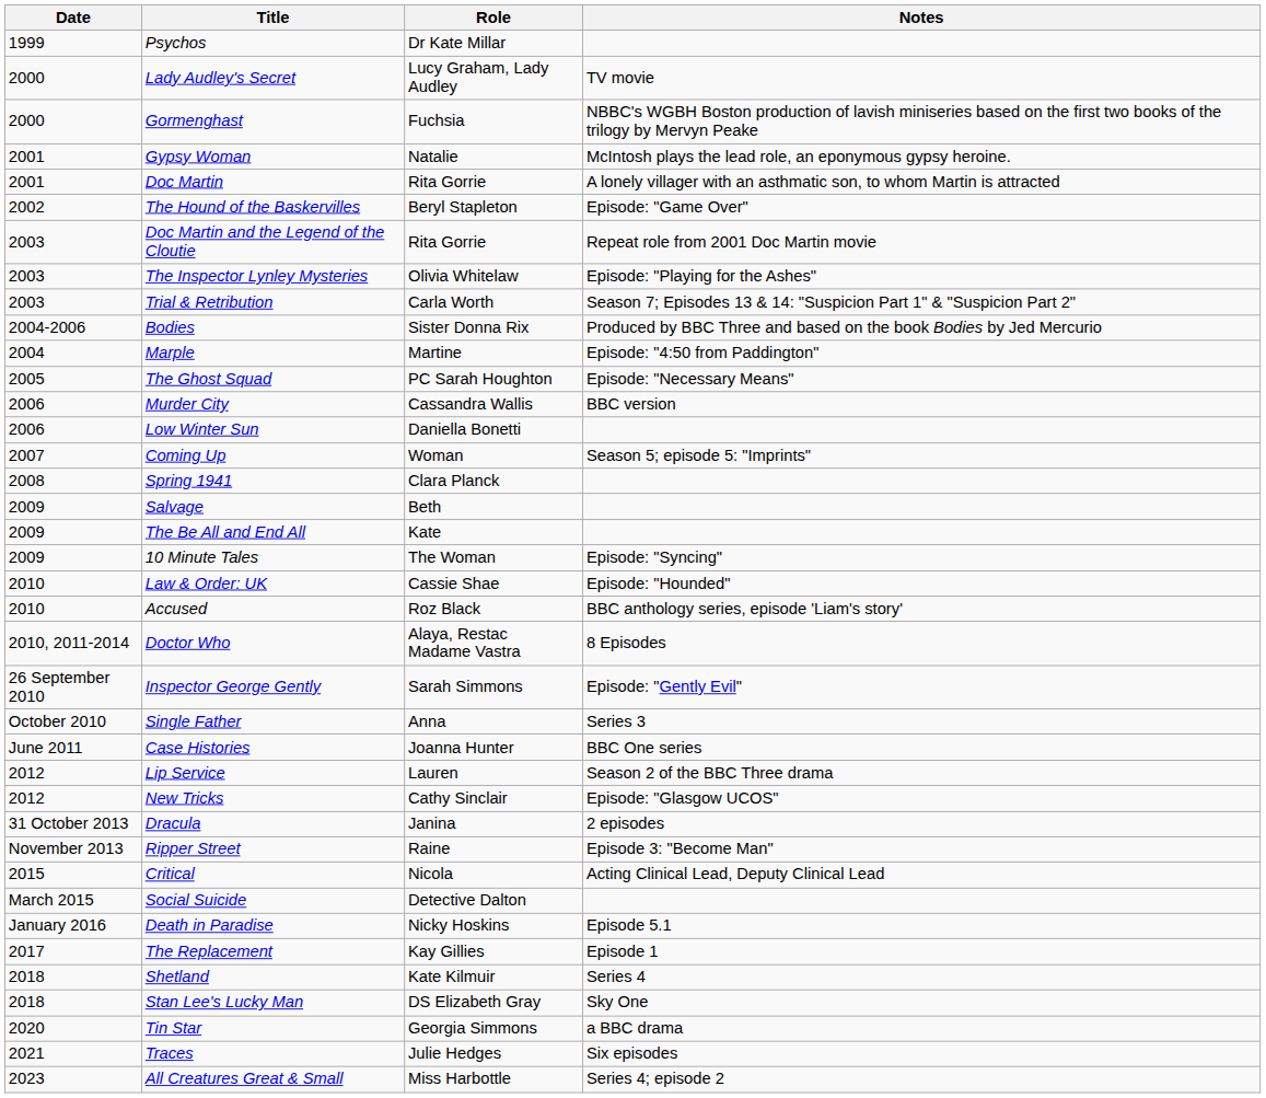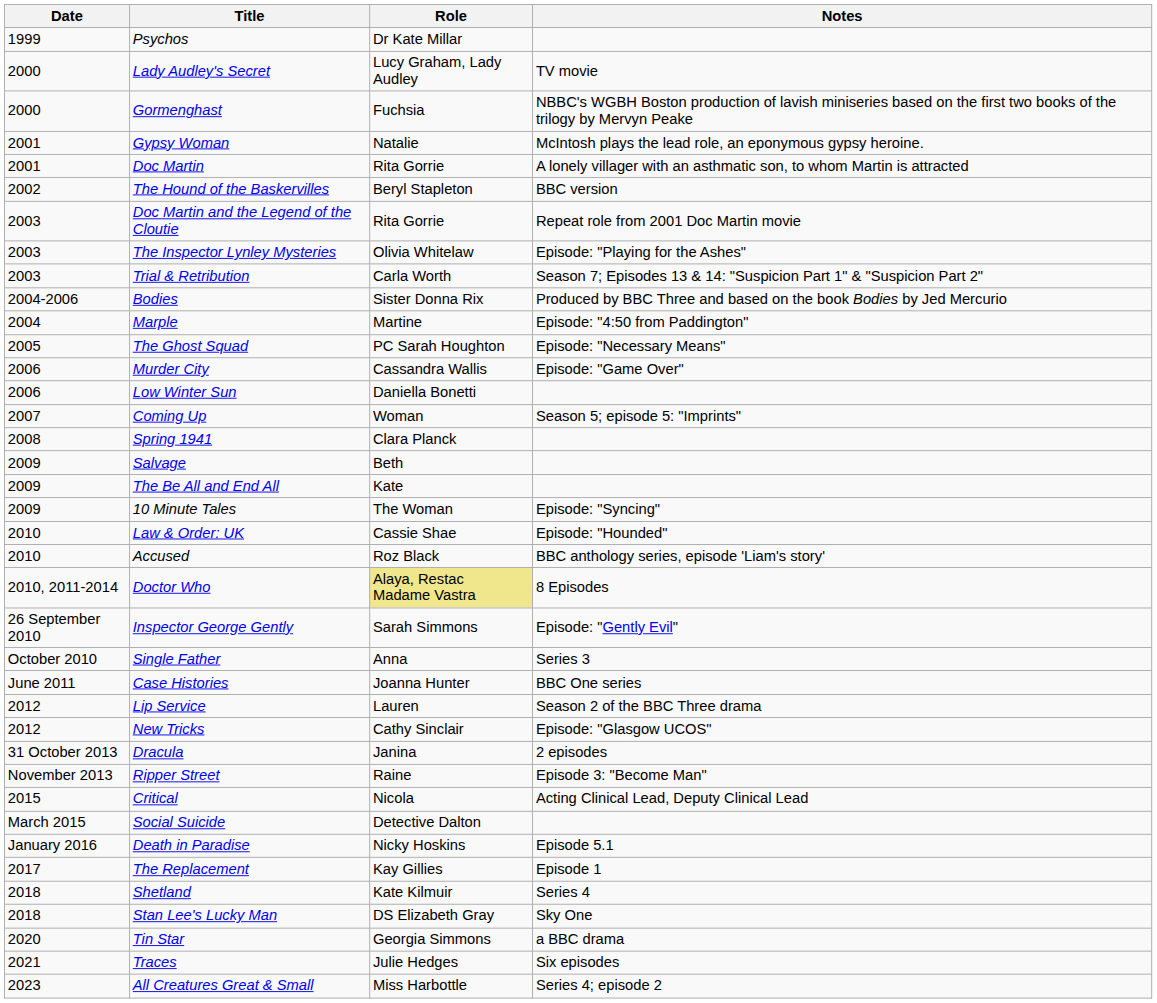The Hound of the Baskervilles | Notes: Episode: "Game Over" -> BBC version
Murder City | Notes: BBC version -> Episode: "Game Over"
Doctor Who | Role: no background -> khaki background
